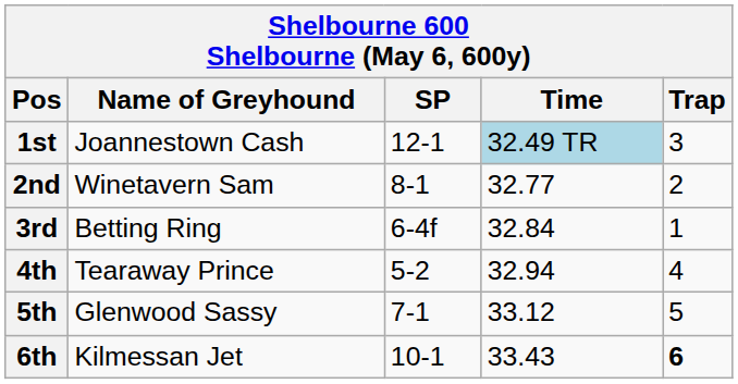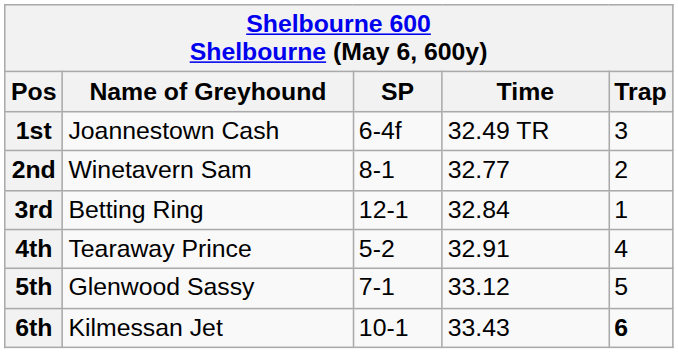1st | SP: 12-1 -> 6-4f
1st | Time: lightblue background -> no background
3rd | SP: 6-4f -> 12-1
4th | Time: 32.94 -> 32.91
